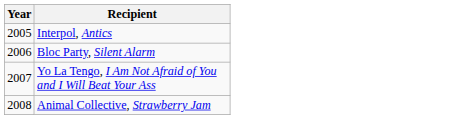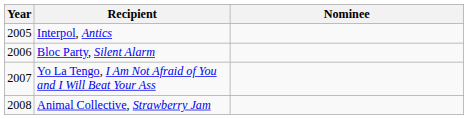+ column: Nominee
